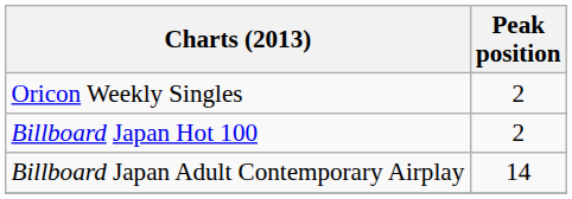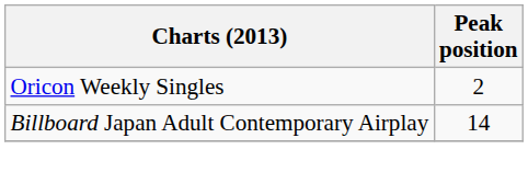- row: Billboard Japan Hot 100 | 2
